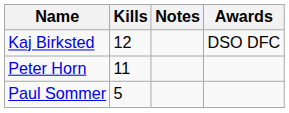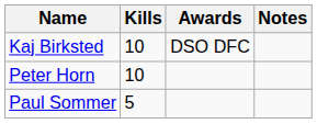columns swapped: Awards <-> Notes
Kaj Birksted | Kills: 12 -> 10
Peter Horn | Kills: 11 -> 10
